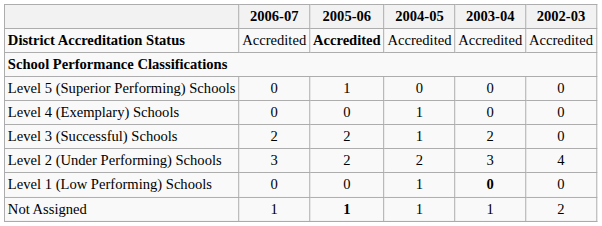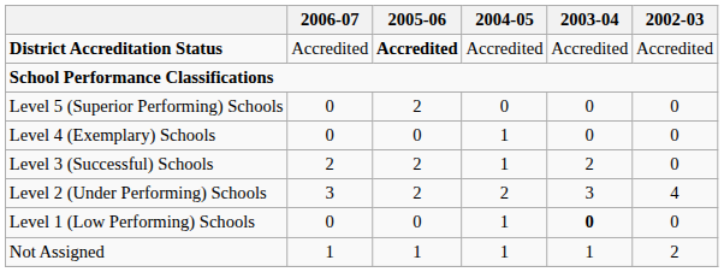Level 5 (Superior Performing) Schools | 2005-06: 1 -> 2
Not Assigned | 2005-06: bold -> normal
